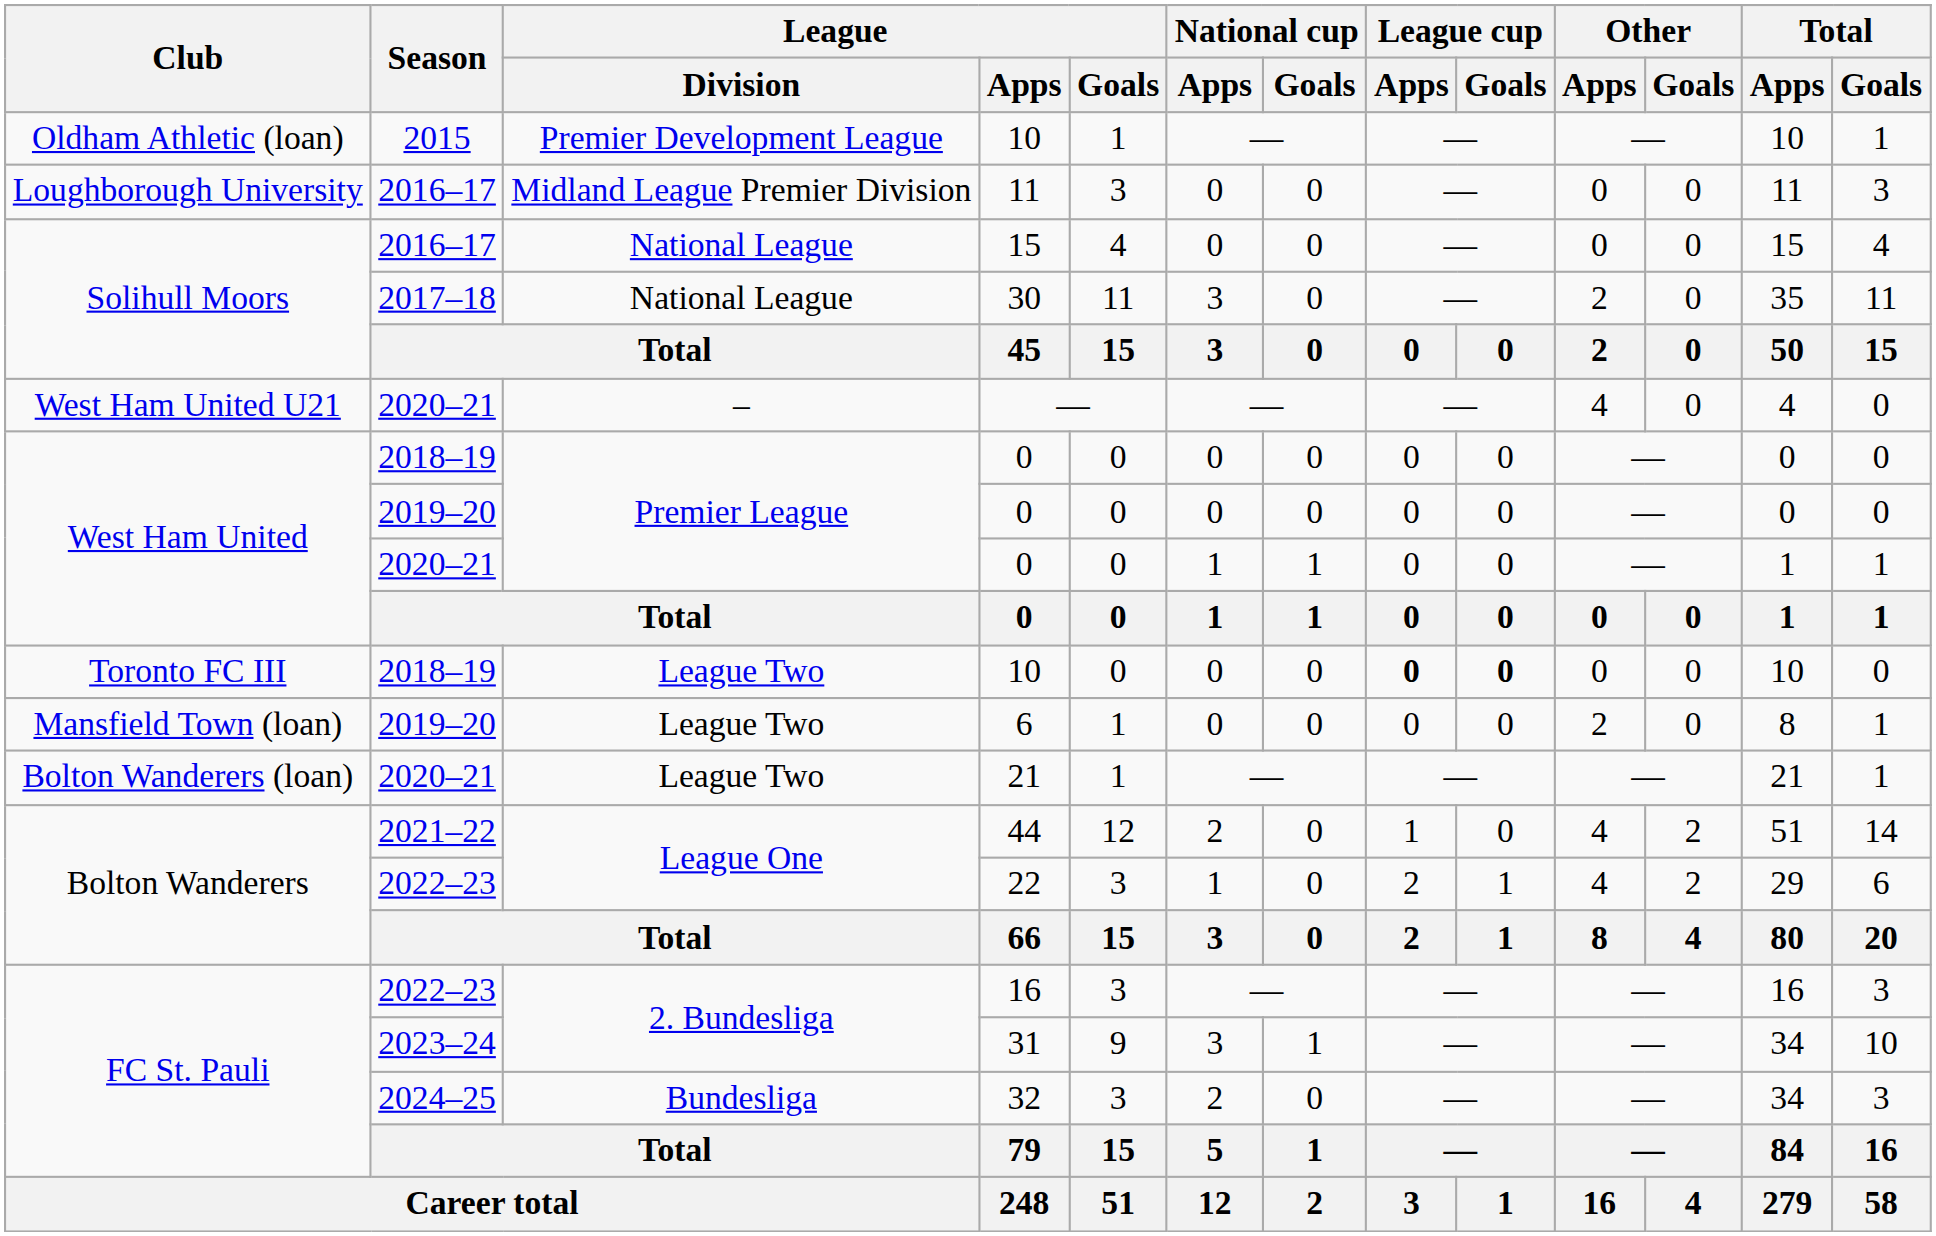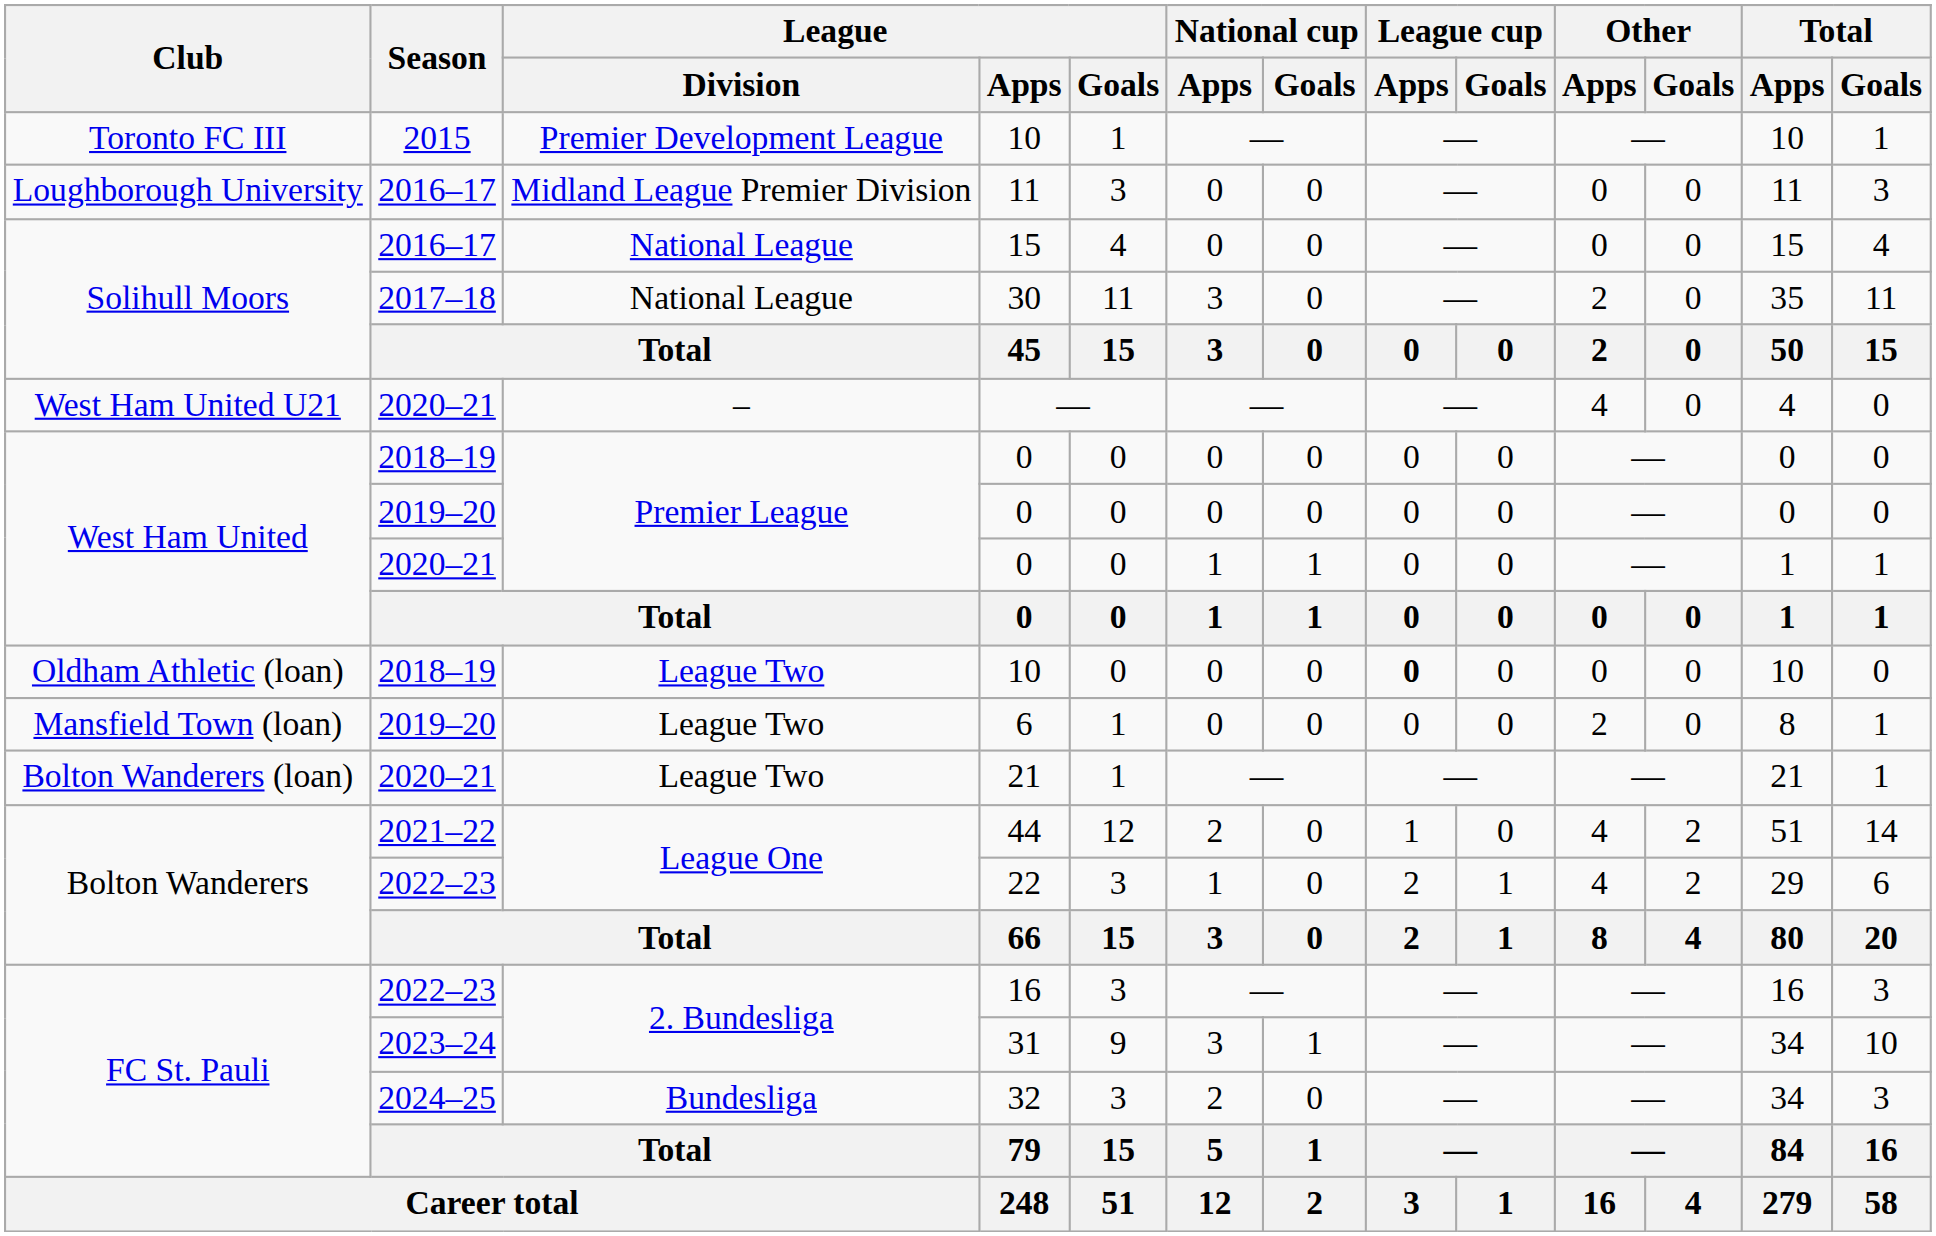2015 / 10 | Club: Oldham Athletic (loan) -> Toronto FC III
2018–19 / 10 | Club: Toronto FC III -> Oldham Athletic (loan)
2018–19 / 10 | League cup / Goals: bold -> normal
